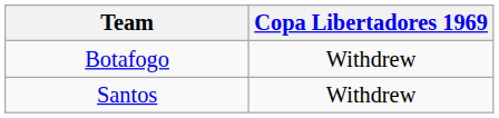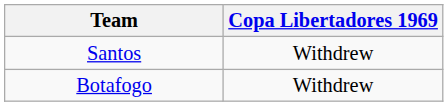rows swapped: Botafogo <-> Santos
